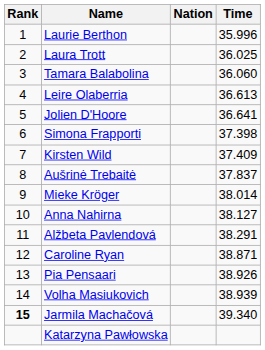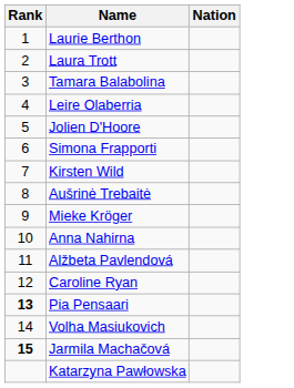- column: Time | 35.996 | 36.025 | 36.060 | 36.613 | 36.641 | 37.398 | 37.409 | 37.837 | 38.014 | 38.127 | 38.291 | 38.871 | 38.926 | 38.939 | 39.340
Pia Pensaari | Rank: normal -> bold
